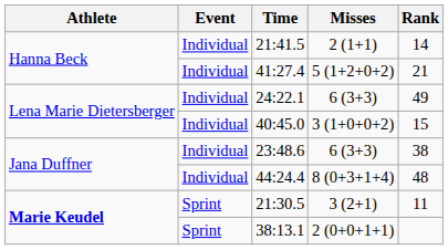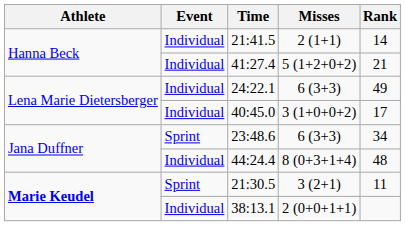40:45.0 | Rank: 15 -> 17
23:48.6 | Event: Individual -> Sprint
23:48.6 | Rank: 38 -> 34
38:13.1 | Event: Sprint -> Individual
